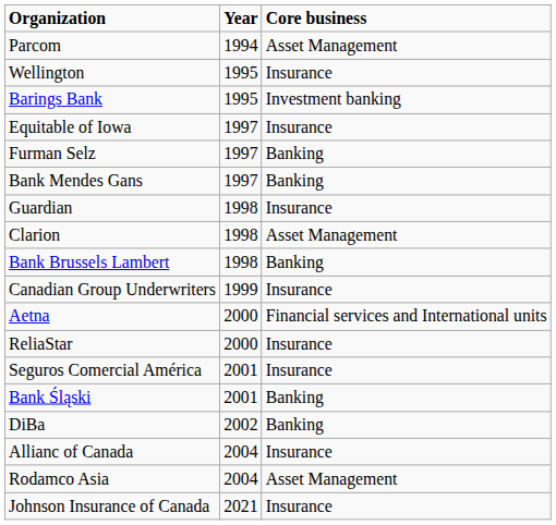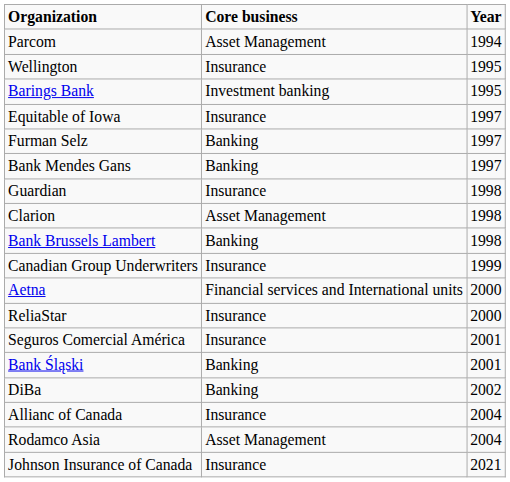columns swapped: Year <-> Core business
